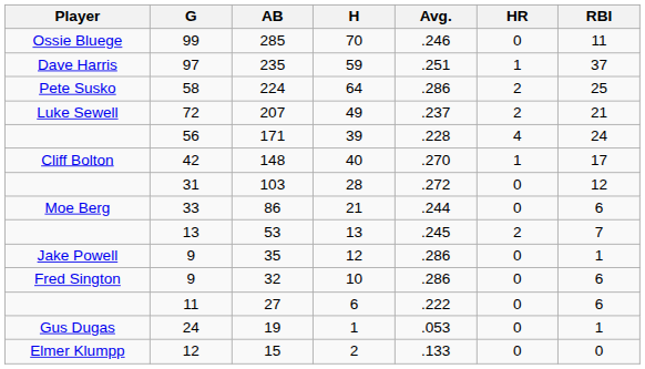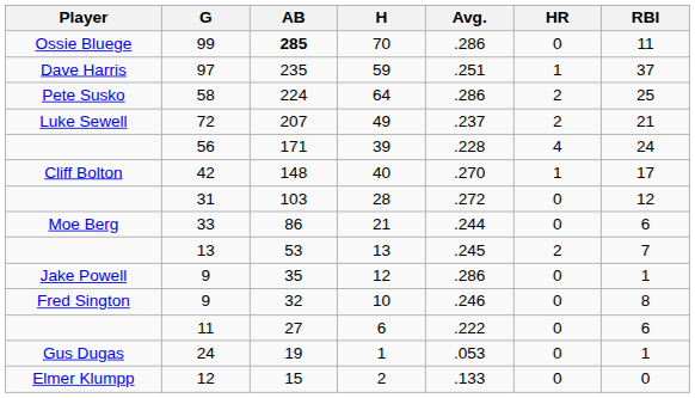99 | AB: normal -> bold
99 | Avg.: .246 -> .286
Fred Sington / 9 | Avg.: .286 -> .246
Fred Sington / 9 | RBI: 6 -> 8
